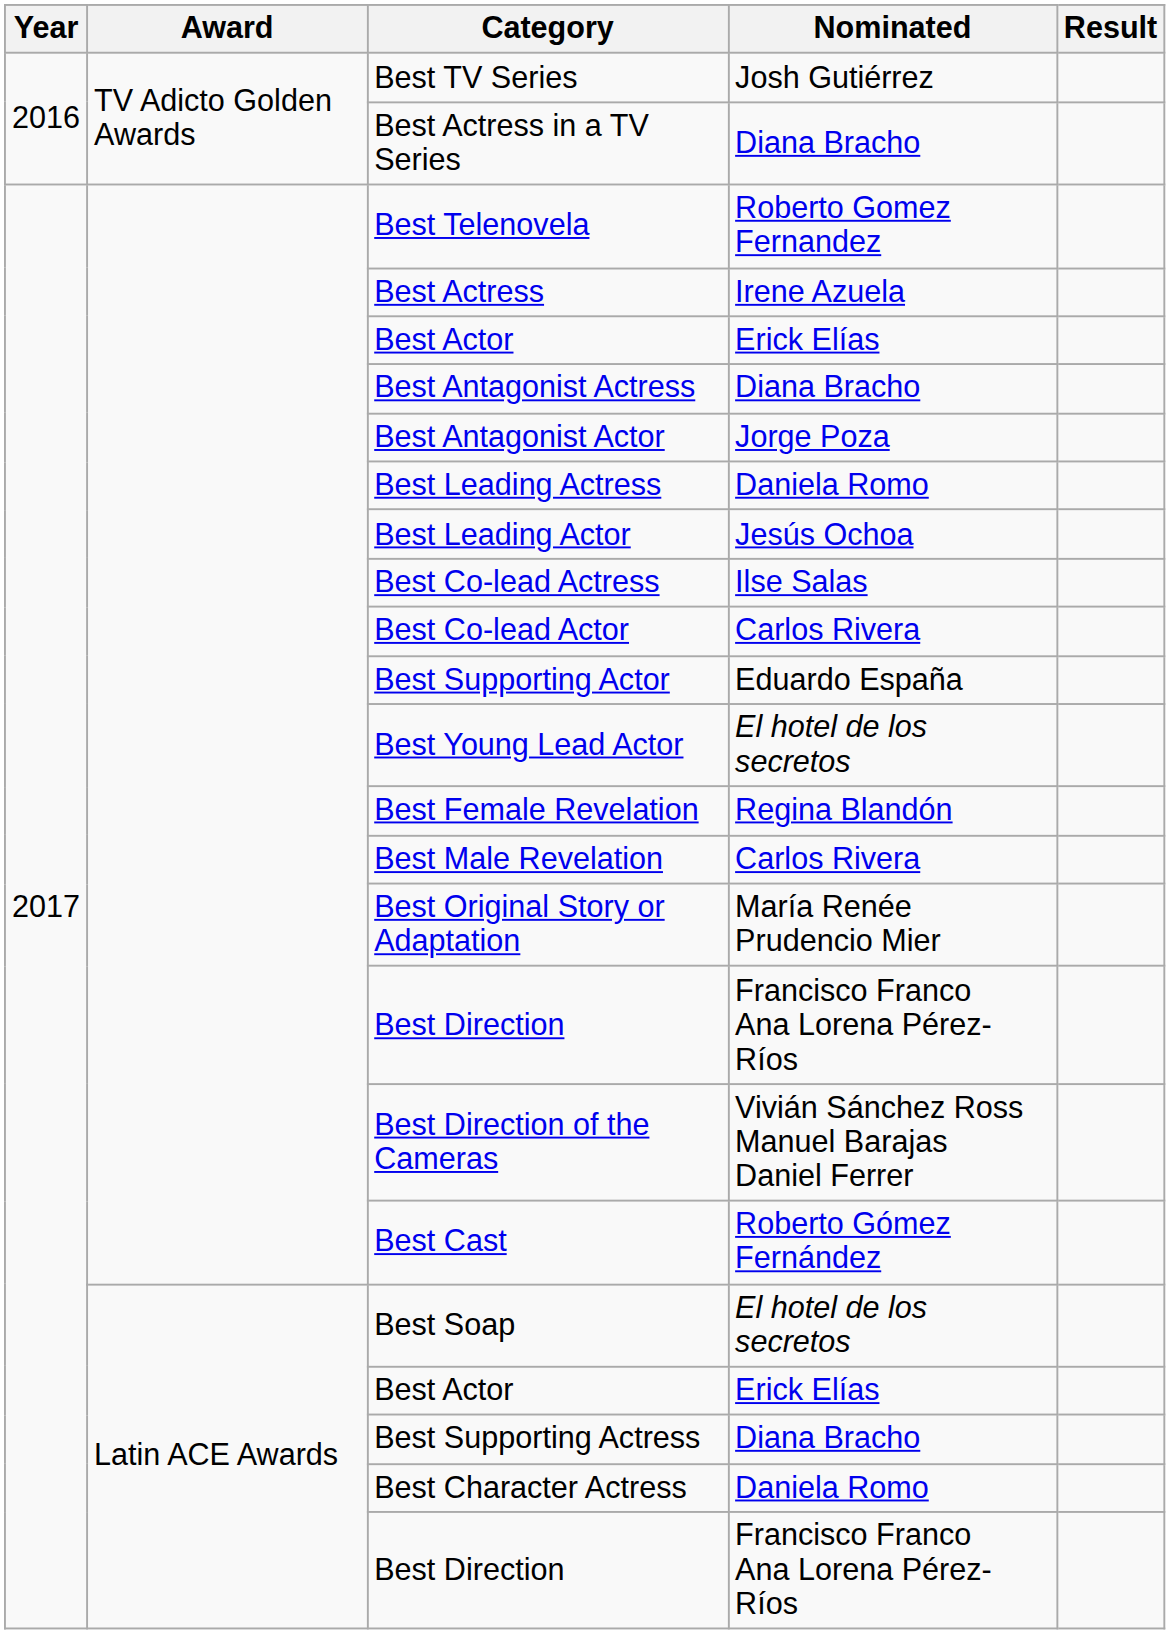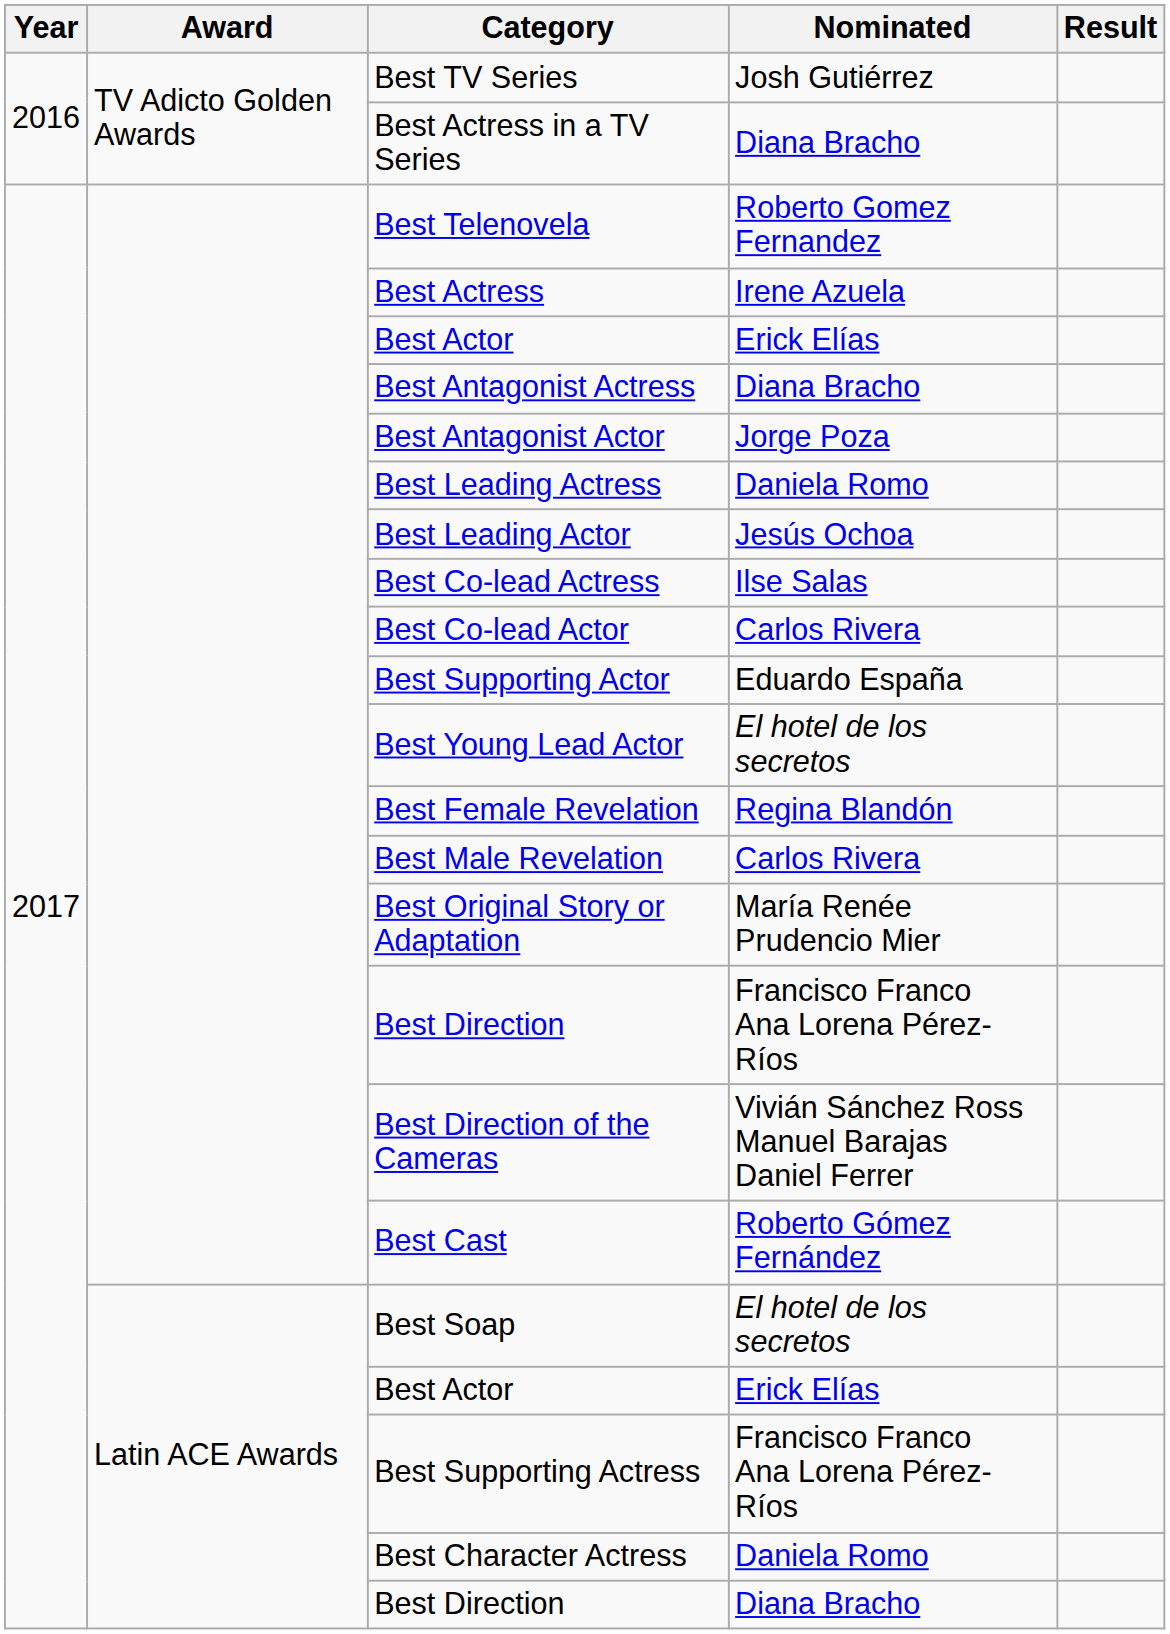Best Supporting Actress | Nominated: Diana Bracho -> Francisco Franco Ana Lorena Pérez-Ríos
Latin ACE Awards / Best Direction | Nominated: Francisco Franco Ana Lorena Pérez-Ríos -> Diana Bracho
